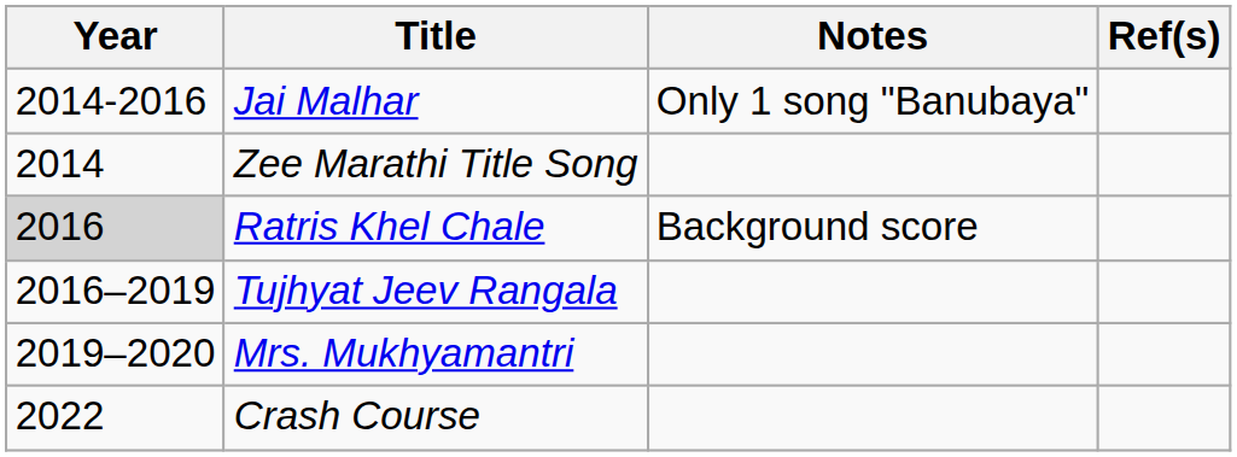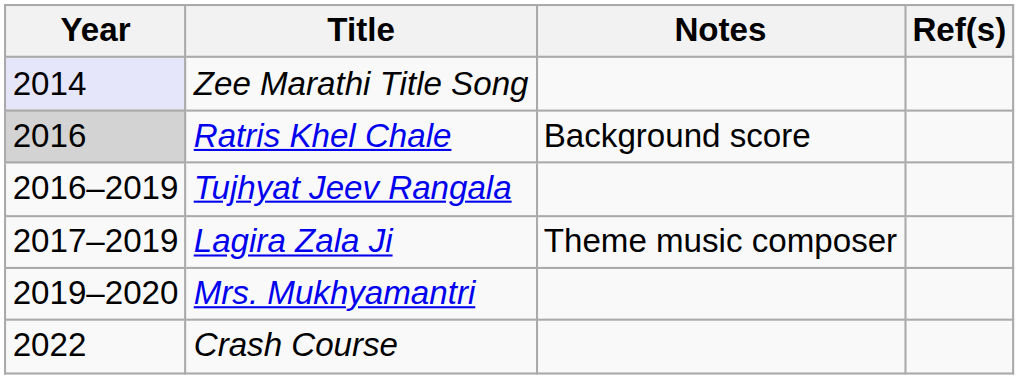- row: 2014-2016 | Jai Malhar | Only 1 song "Banubaya"
Zee Marathi Title Song | Year: no background -> lavender background
+ row: 2017–2019 | Lagira Zala Ji | Theme music composer
